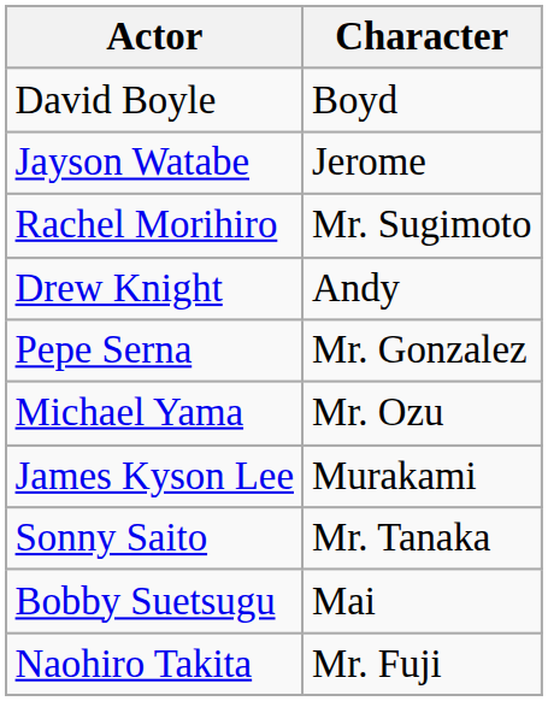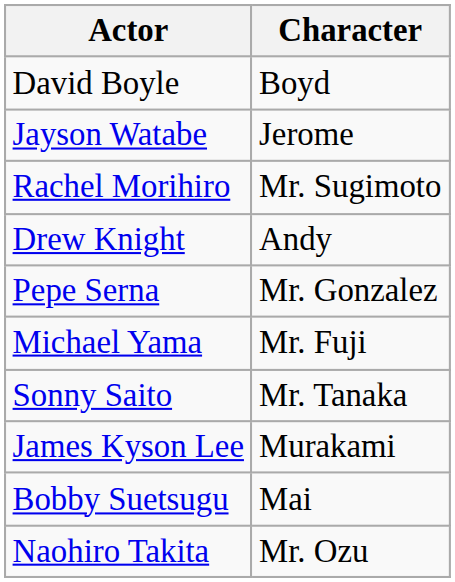Michael Yama | Character: Mr. Ozu -> Mr. Fuji
rows swapped: James Kyson Lee <-> Sonny Saito
Naohiro Takita | Character: Mr. Fuji -> Mr. Ozu
